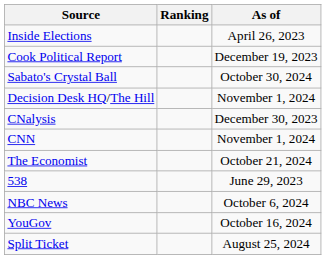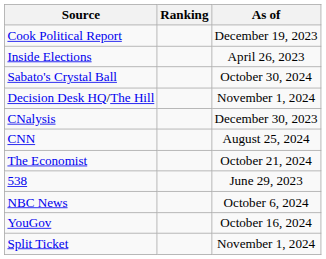rows swapped: Cook Political Report <-> Inside Elections
CNN | As of: November 1, 2024 -> August 25, 2024
Split Ticket | As of: August 25, 2024 -> November 1, 2024
